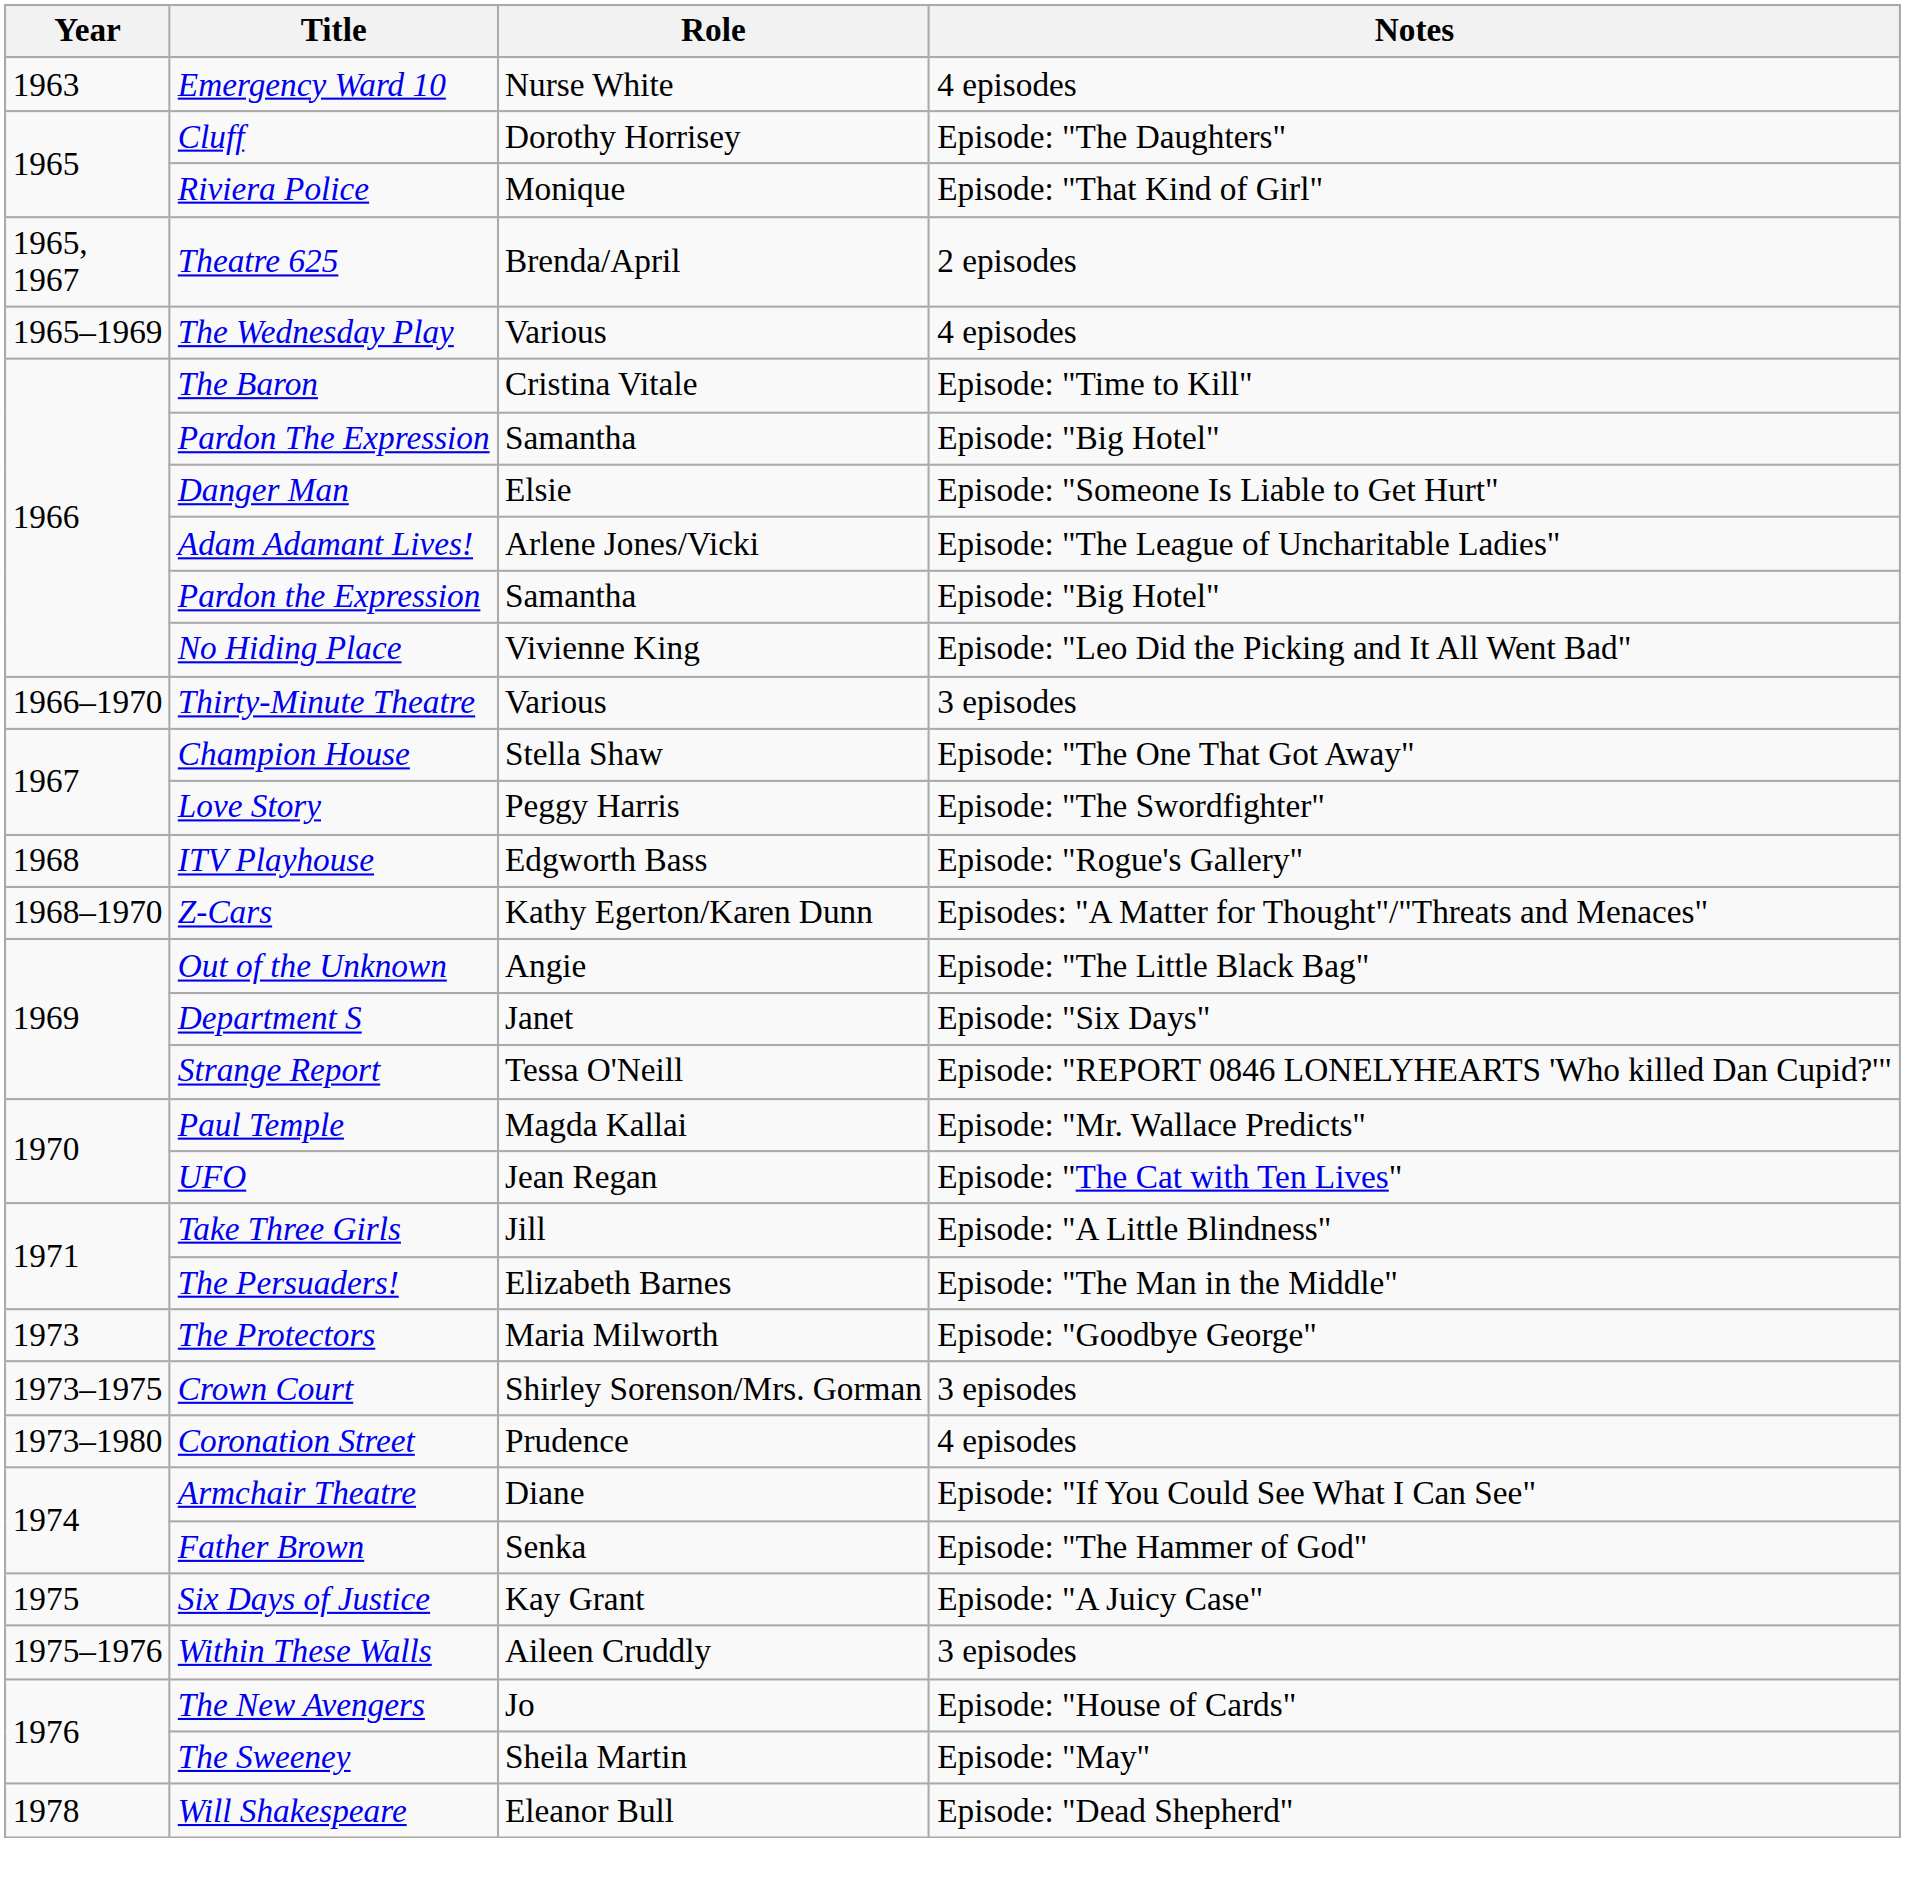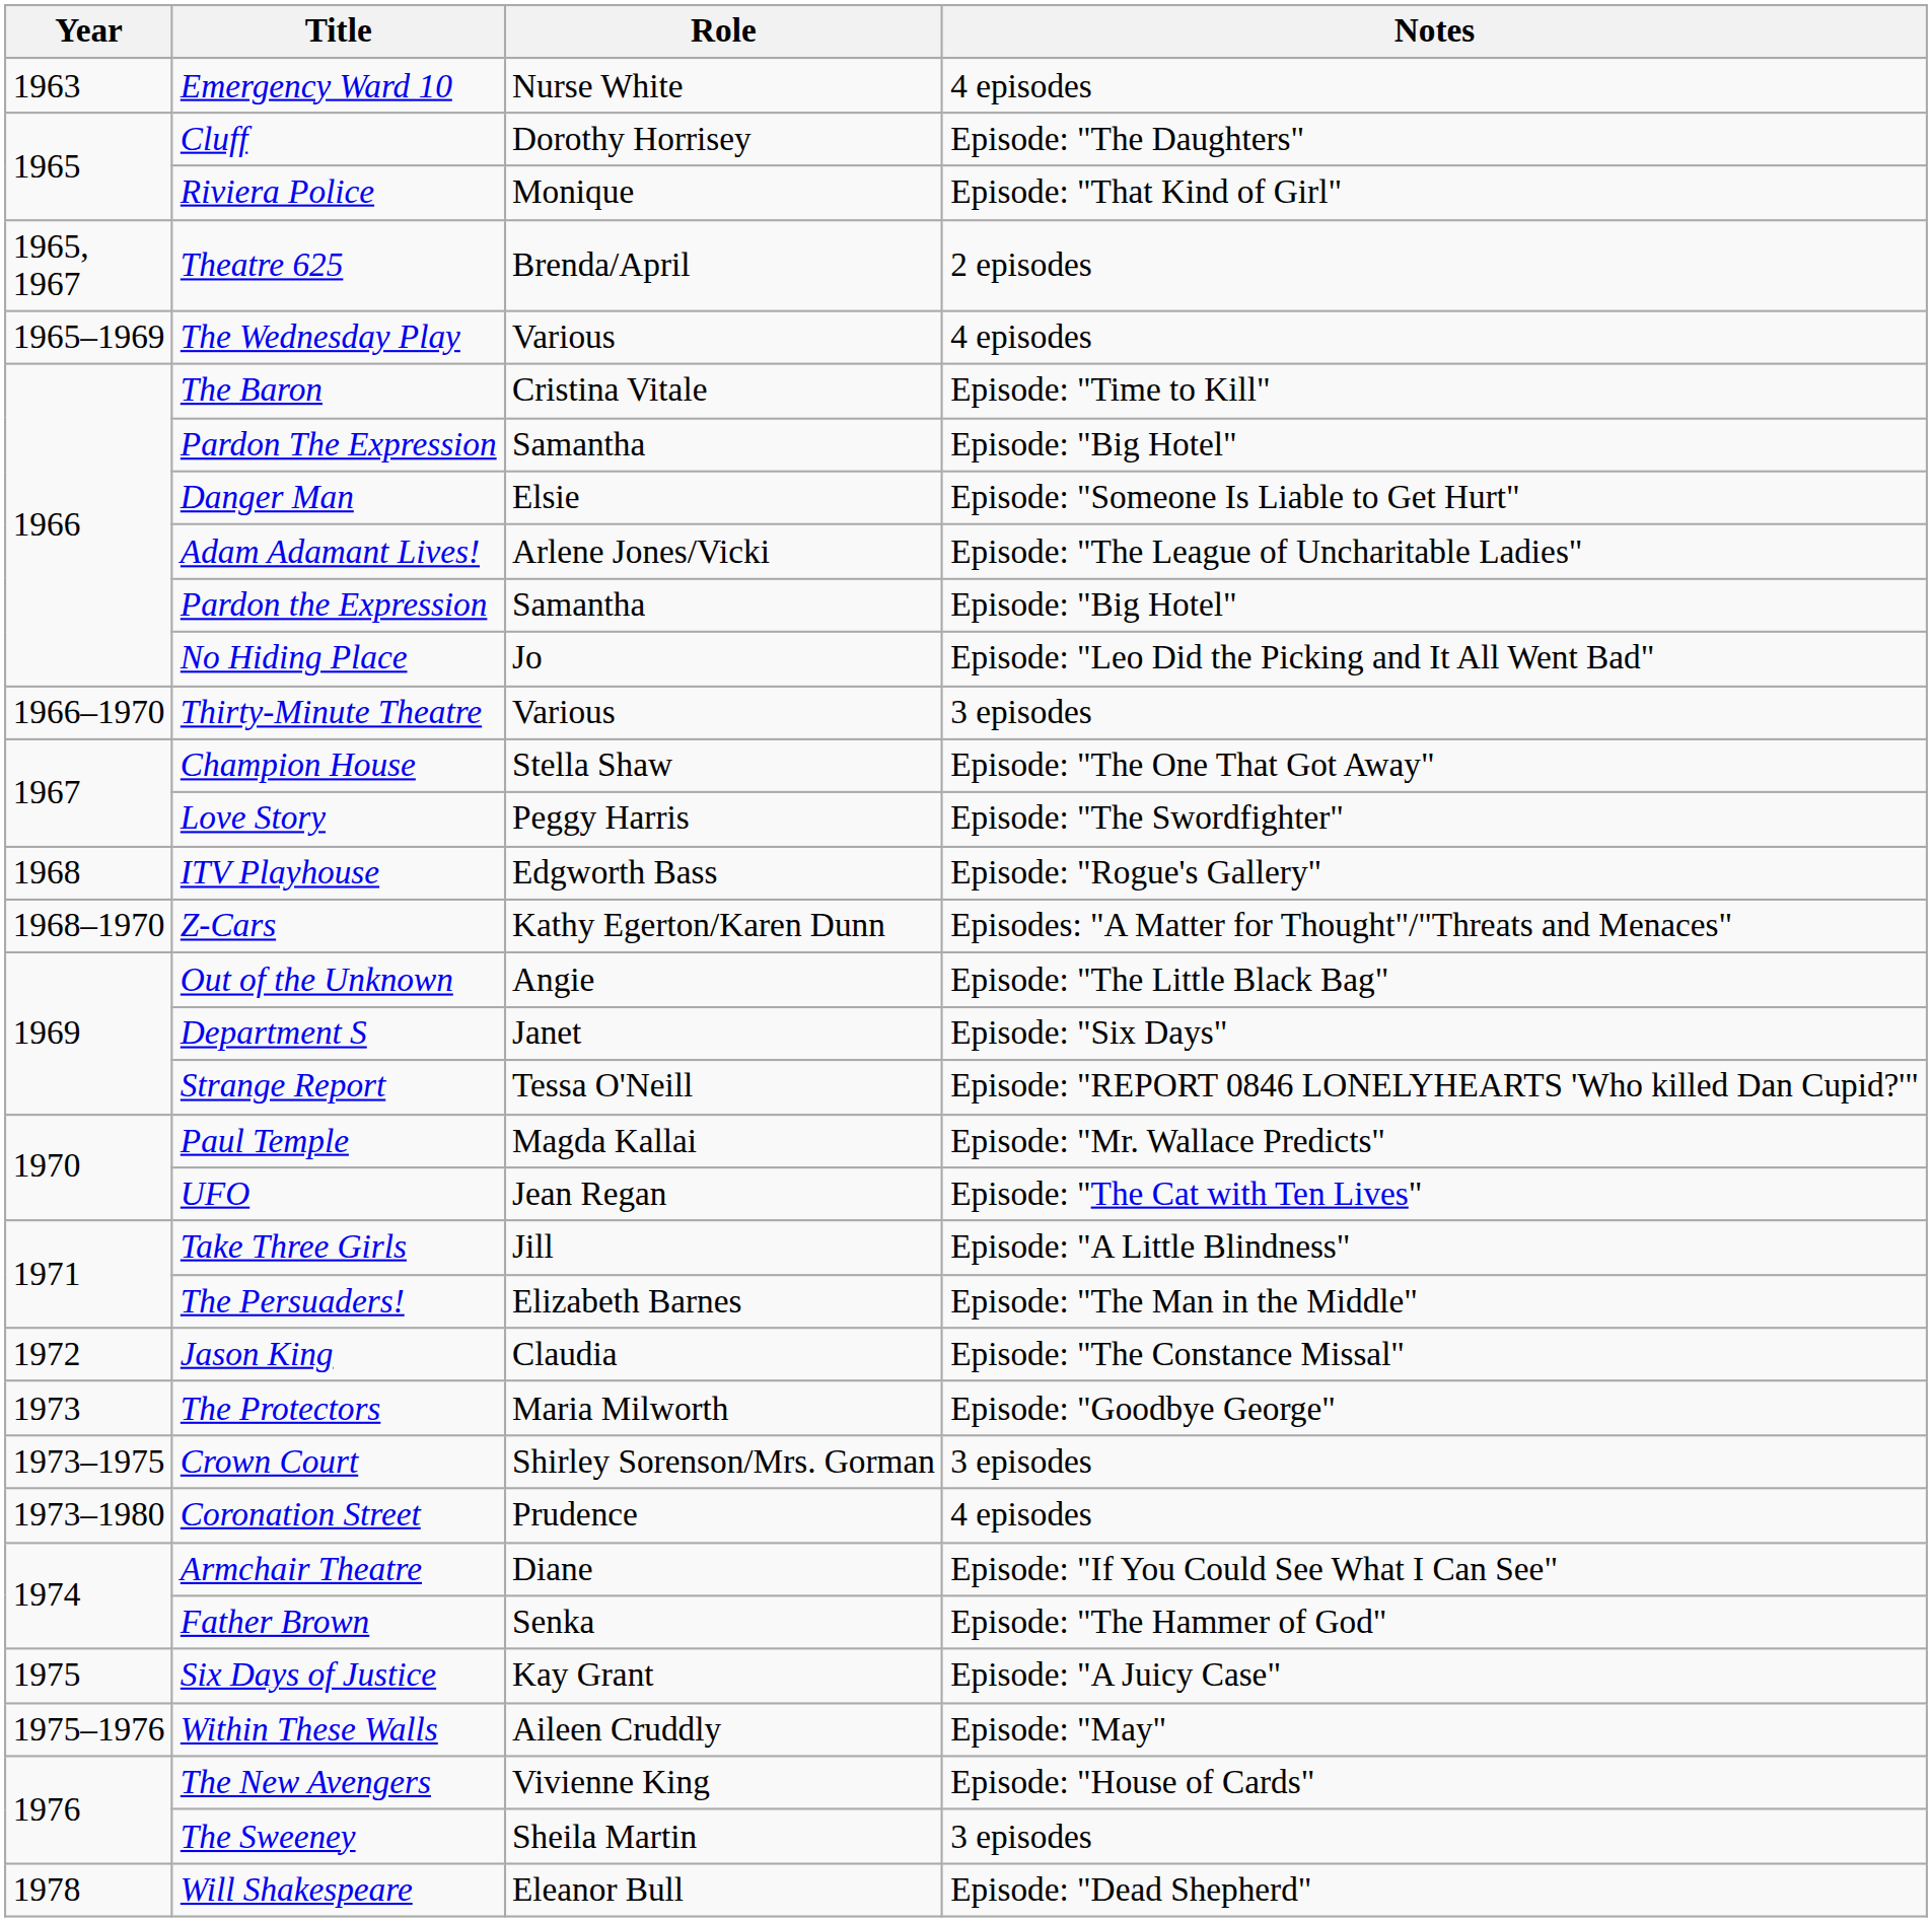No Hiding Place | Role: Vivienne King -> Jo
+ row: 1972 | Jason King | Claudia | Episode: "The Constance Missal"
Within These Walls | Notes: 3 episodes -> Episode: "May"
The New Avengers | Role: Jo -> Vivienne King
The Sweeney | Notes: Episode: "May" -> 3 episodes
